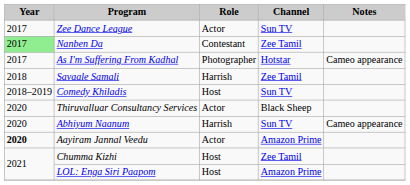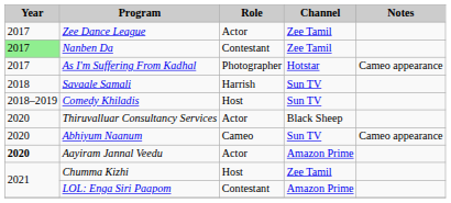Zee Dance League | Channel: Sun TV -> Zee Tamil
Savaale Samali | Channel: Zee Tamil -> Sun TV
Abhiyum Naanum | Role: Harrish -> Cameo
LOL: Enga Siri Paapom | Role: Host -> Contestant
